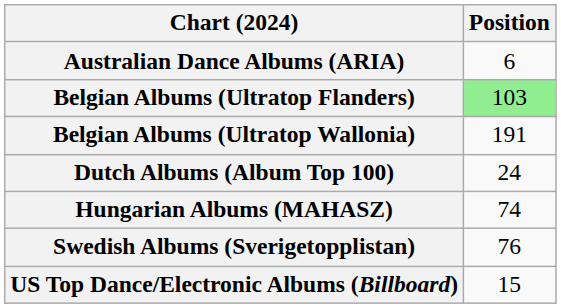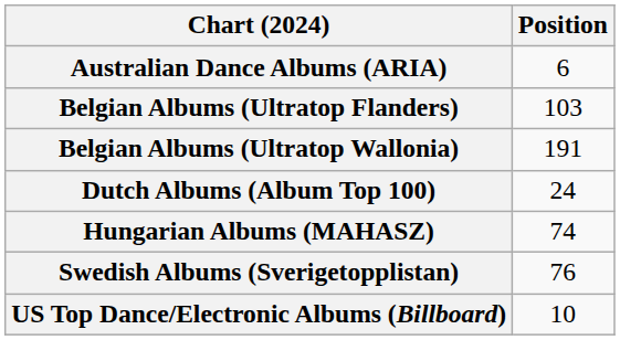Belgian Albums (Ultratop Flanders) | Position: lightgreen background -> no background
US Top Dance/Electronic Albums (Billboard) | Position: 15 -> 10
